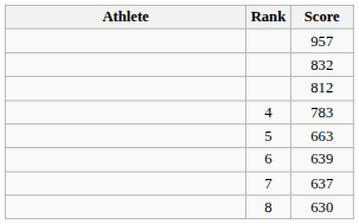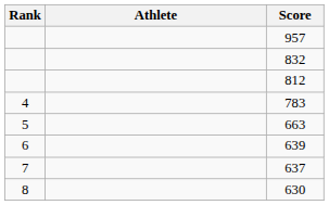columns swapped: Rank <-> Athlete
